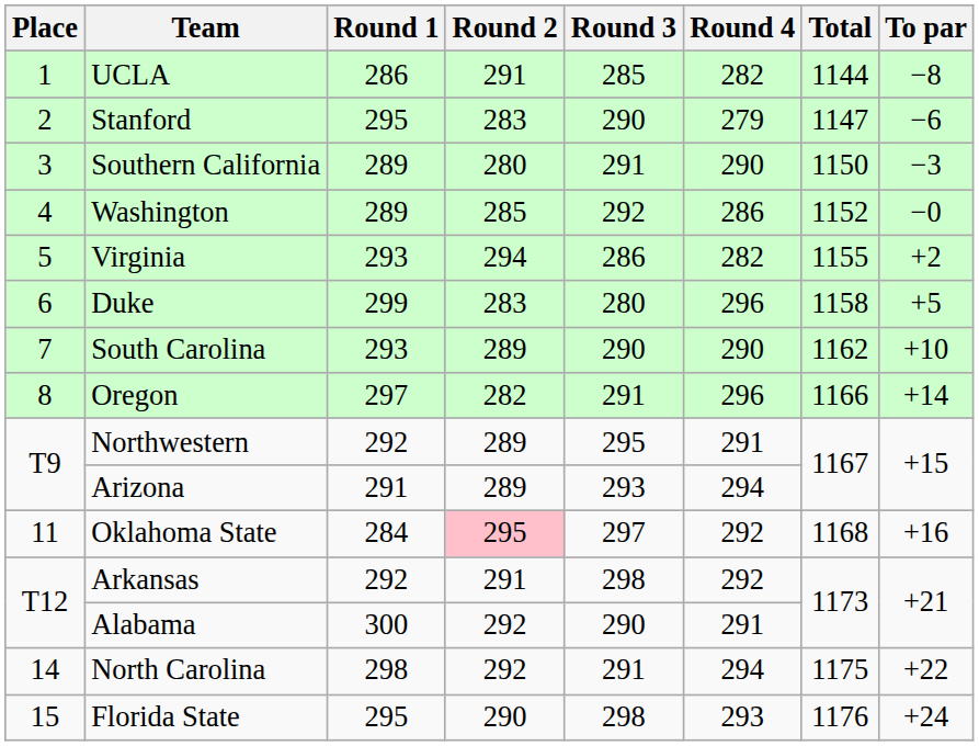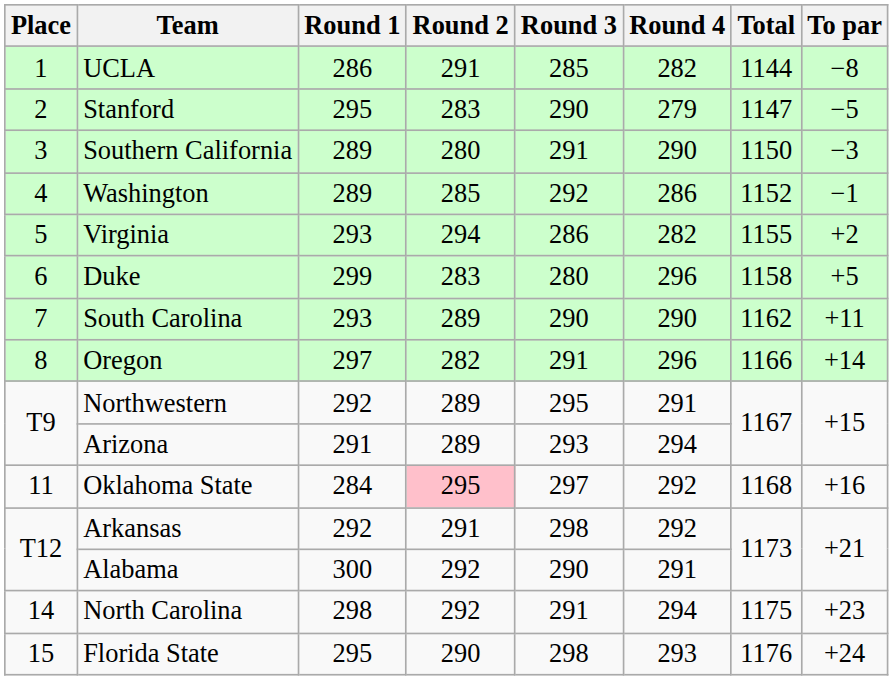Stanford | To par: −6 -> −5
Washington | To par: −0 -> −1
South Carolina | To par: +10 -> +11
North Carolina | To par: +22 -> +23
